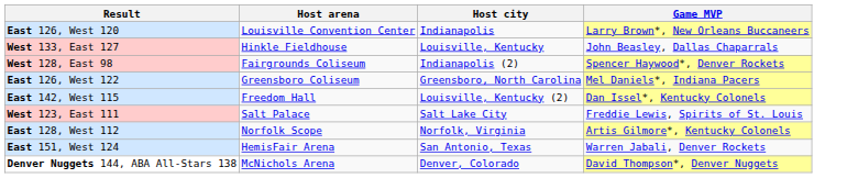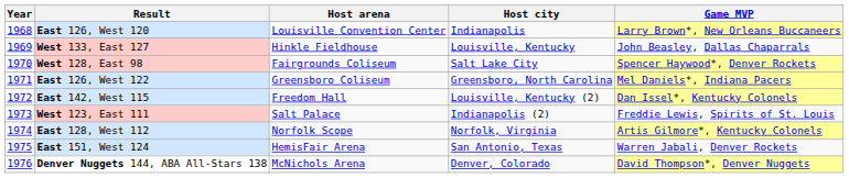+ column: Year | 1968 | 1969 | 1970 | 1971 | 1972 | 1973 | 1974 | 1975 | 1976
West 128, East 98 | Host city: Indianapolis (2) -> Salt Lake City
West 123, East 111 | Host city: Salt Lake City -> Indianapolis (2)
